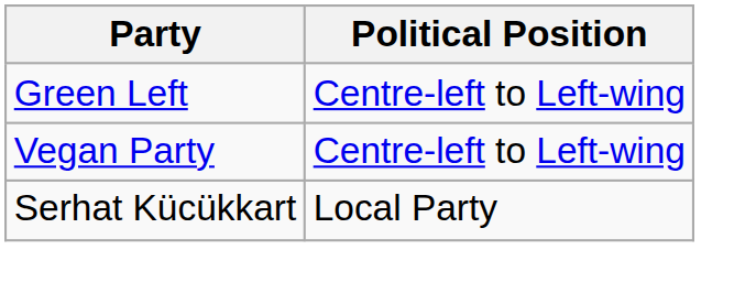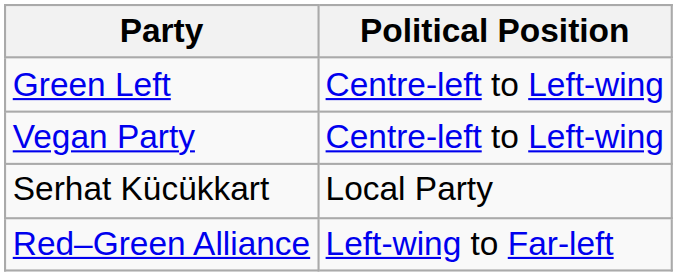+ row: Red–Green Alliance | Left-wing to Far-left
